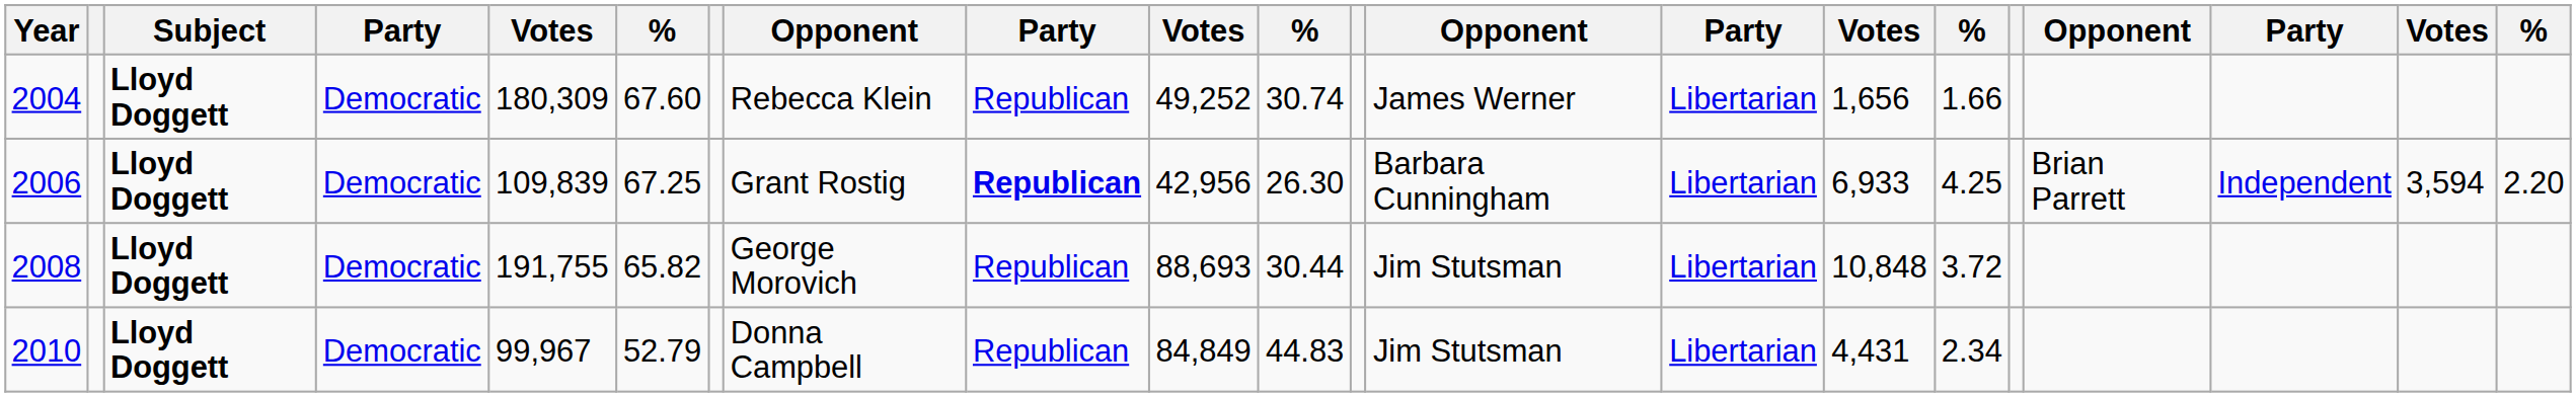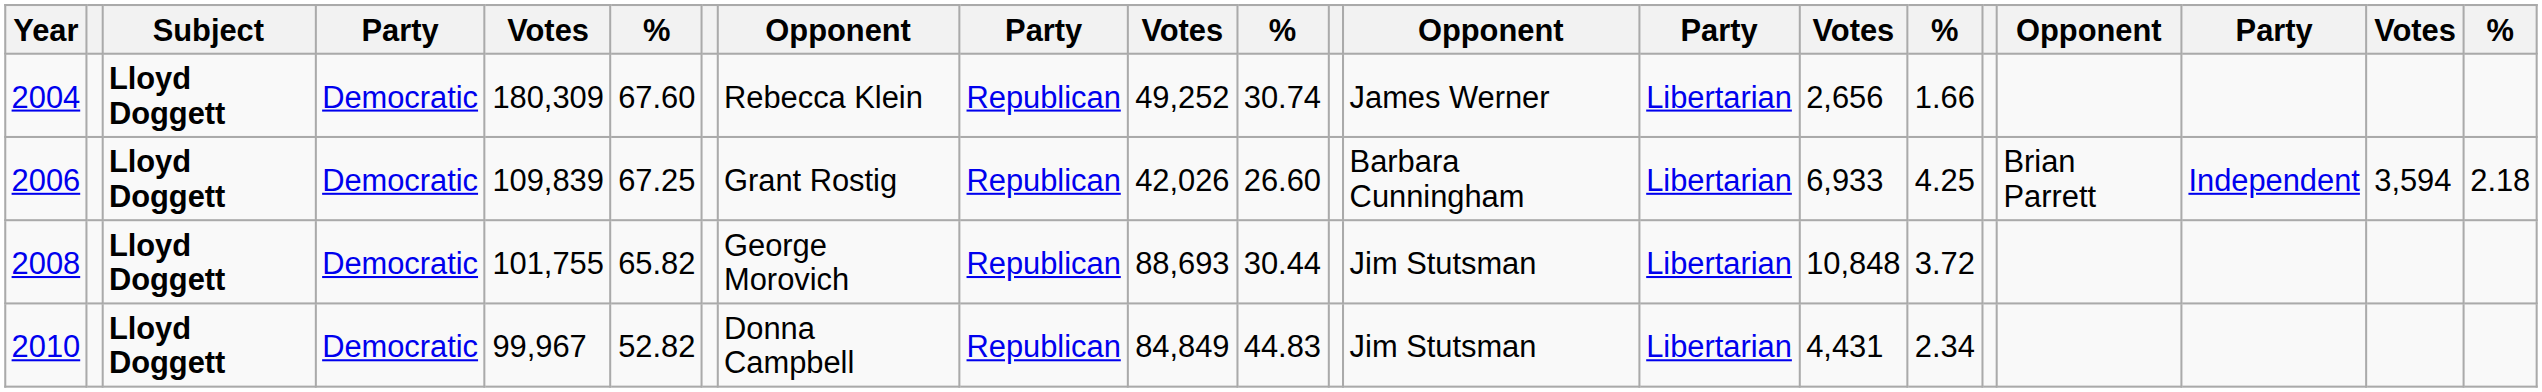2004 | column 15: 1,656 -> 2,656
2006 | column 9: bold -> normal
2006 | column 10: 42,956 -> 42,026
2006 | column 11: 26.30 -> 26.60
2006 | column 21: 2.20 -> 2.18
2008 | column 5: 191,755 -> 101,755
2010 | column 6: 52.79 -> 52.82
